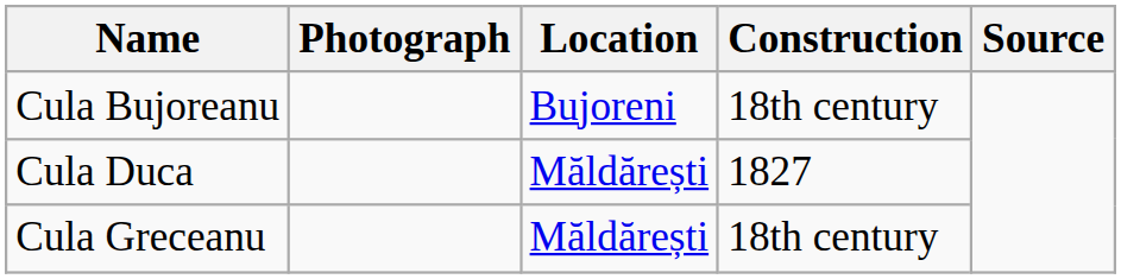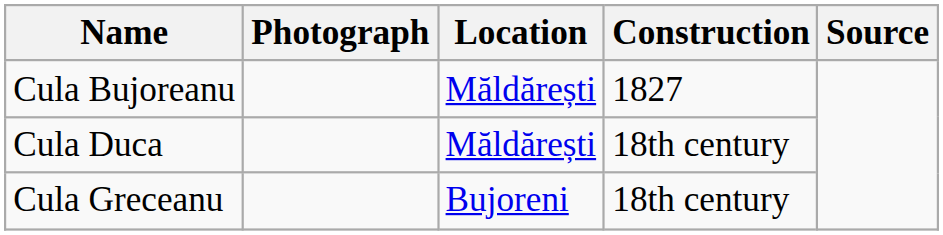Cula Bujoreanu | Location: Bujoreni -> Măldărești
Cula Bujoreanu | Construction: 18th century -> 1827
Cula Duca | Construction: 1827 -> 18th century
Cula Greceanu | Location: Măldărești -> Bujoreni
